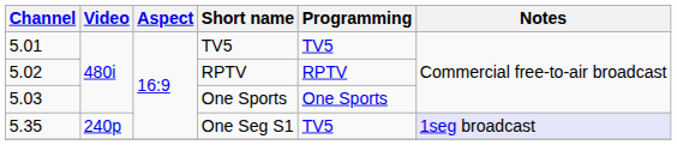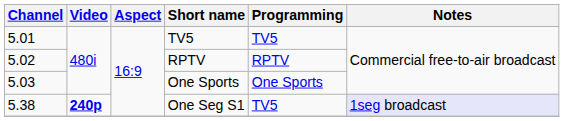One Seg S1 | Channel: 5.35 -> 5.38
One Seg S1 | Video: normal -> bold
